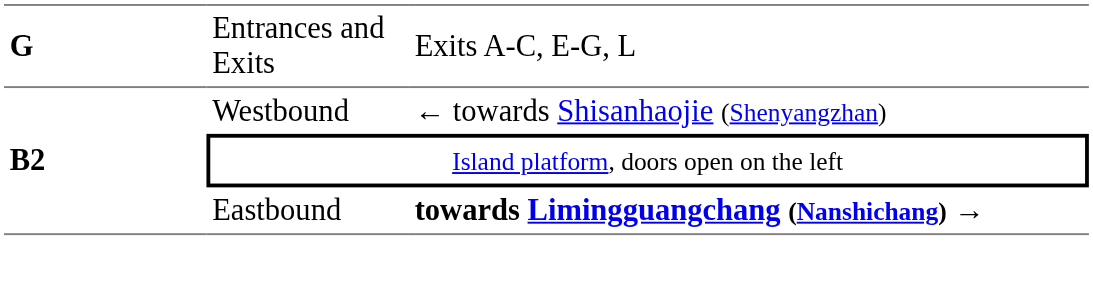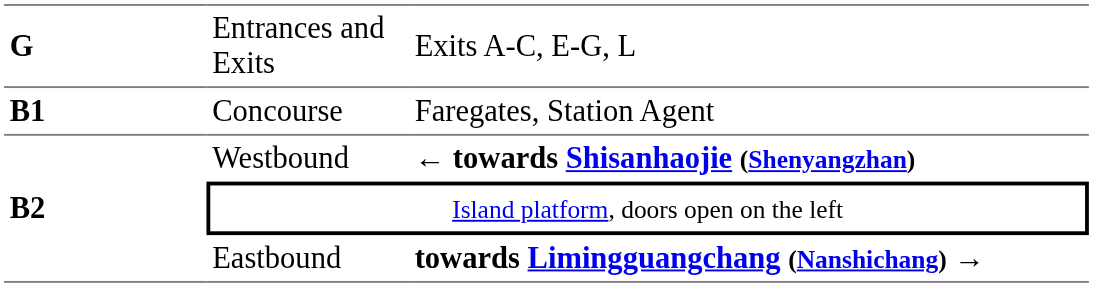+ row: B1 | Concourse | Faregates, Station Agent
Westbound | column 3: normal -> bold
